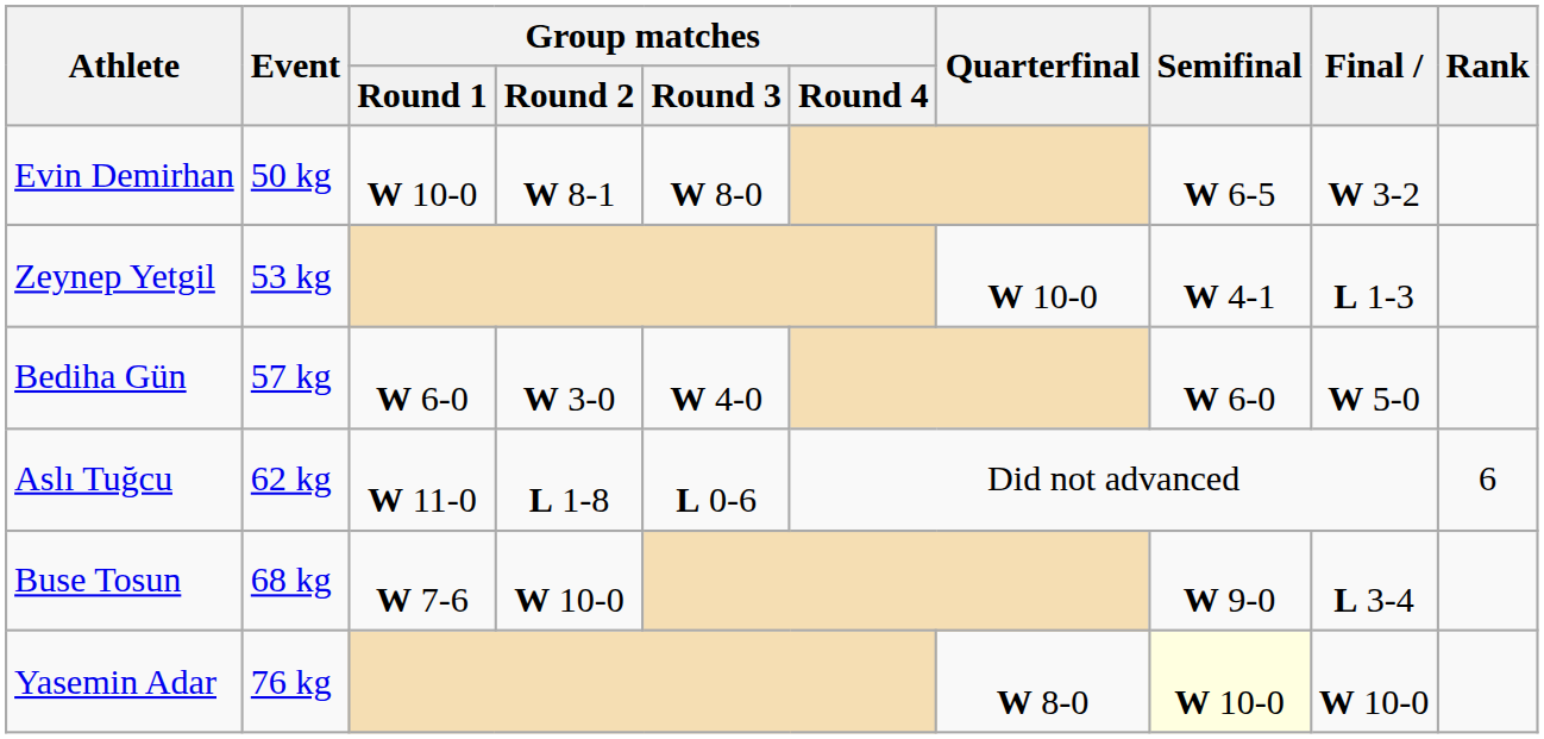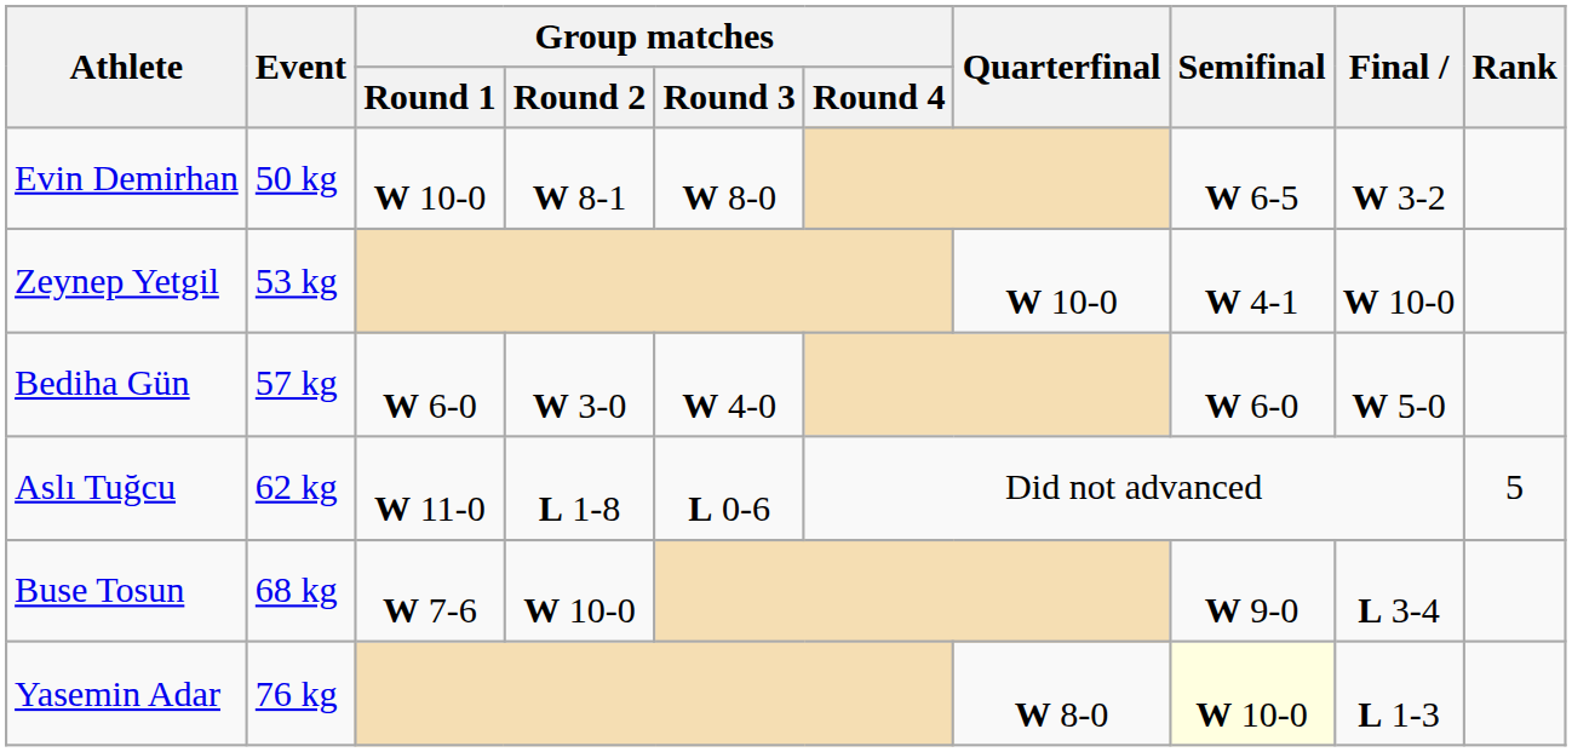Zeynep Yetgil | Final: L 1-3 -> W 10-0
Aslı Tuğcu | Rank: 6 -> 5
Yasemin Adar | Final: W 10-0 -> L 1-3
